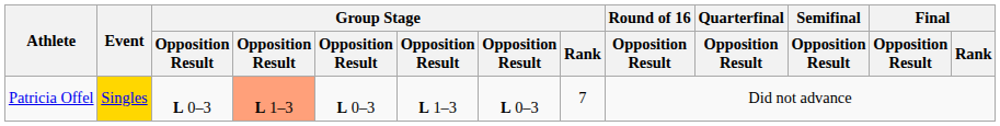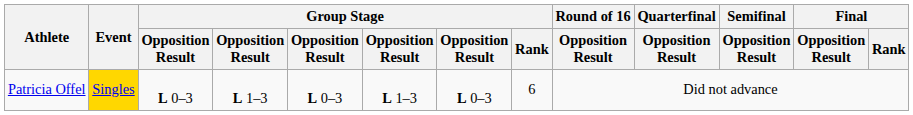Patricia Offel | column 4: lightsalmon background -> no background
Patricia Offel | Group Stage / Rank: 7 -> 6
